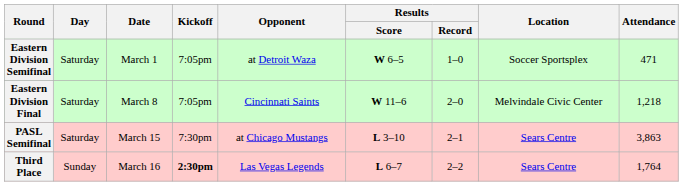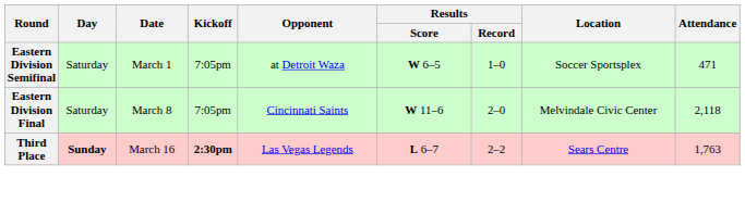Eastern Division Final | Attendance: 1,218 -> 2,118
- row: PASL Semifinal | Saturday | March 15 | 7:30pm | at Chicago Mustangs | L 3–10 | 2–1 | Sears Centre | 3,863
Third Place | Day: normal -> bold
Third Place | Attendance: 1,764 -> 1,763
